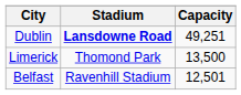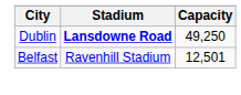Dublin | Capacity: 49,251 -> 49,250
- row: Limerick | Thomond Park | 13,500
